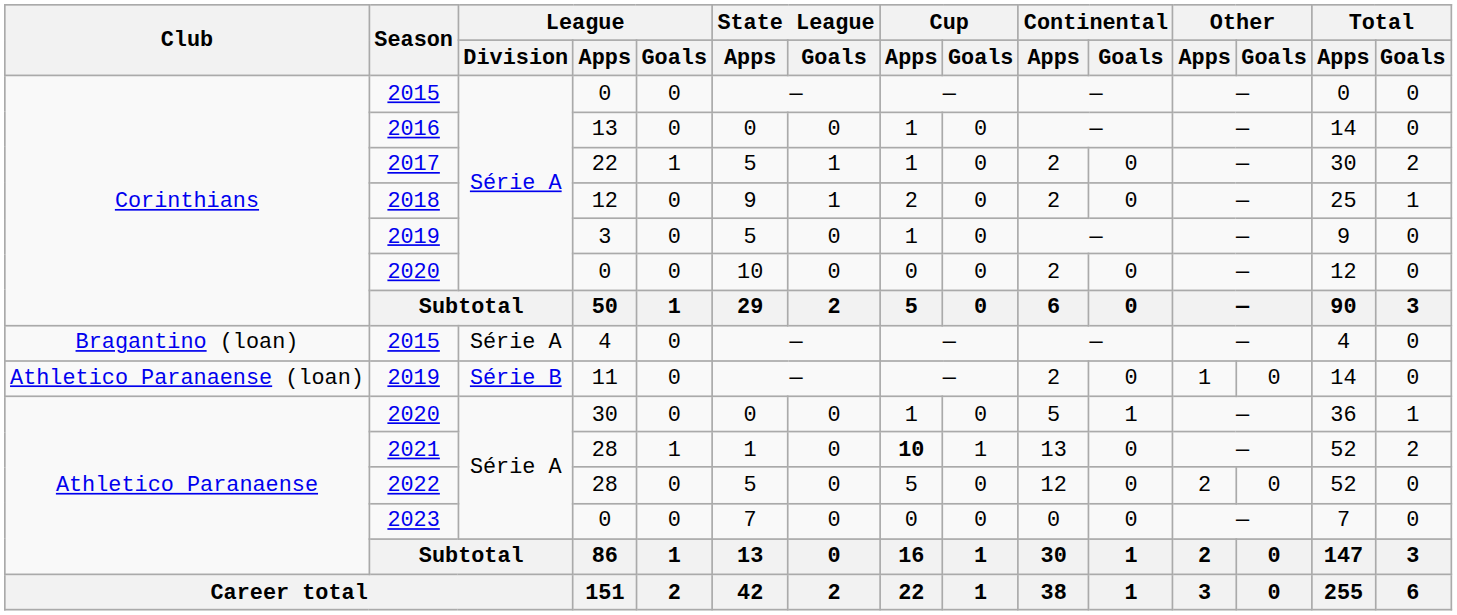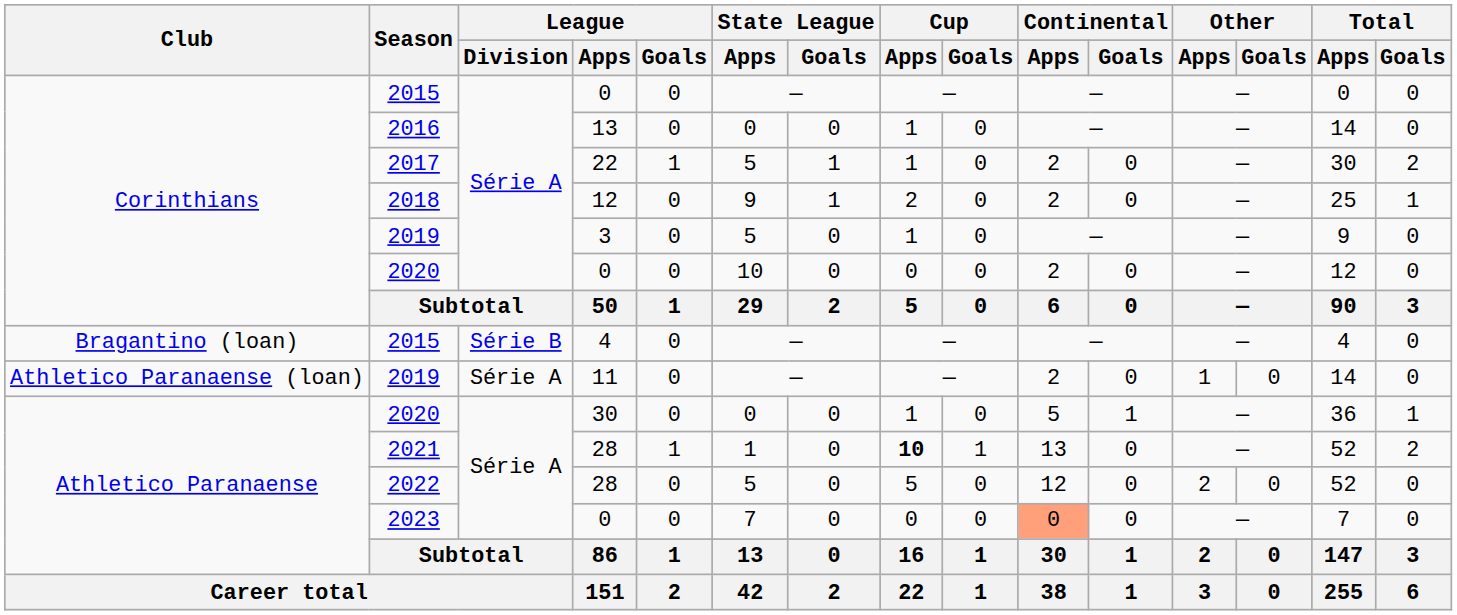2015 / 4 | League / Division: Série A -> Série B
2019 / 11 | League / Division: Série B -> Série A
2023 | Continental / Apps: no background -> lightsalmon background
